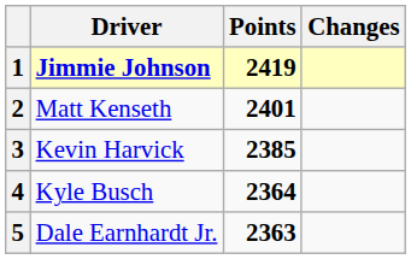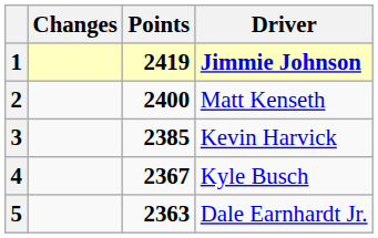columns swapped: Driver <-> Changes
2 | Points: 2401 -> 2400
4 | Points: 2364 -> 2367
